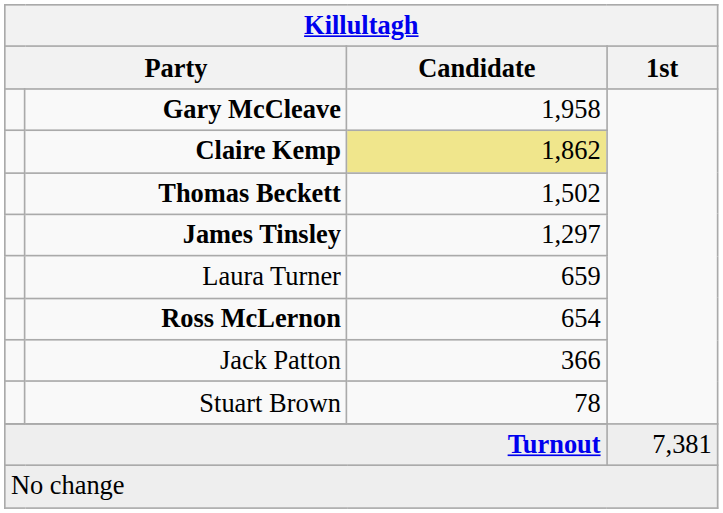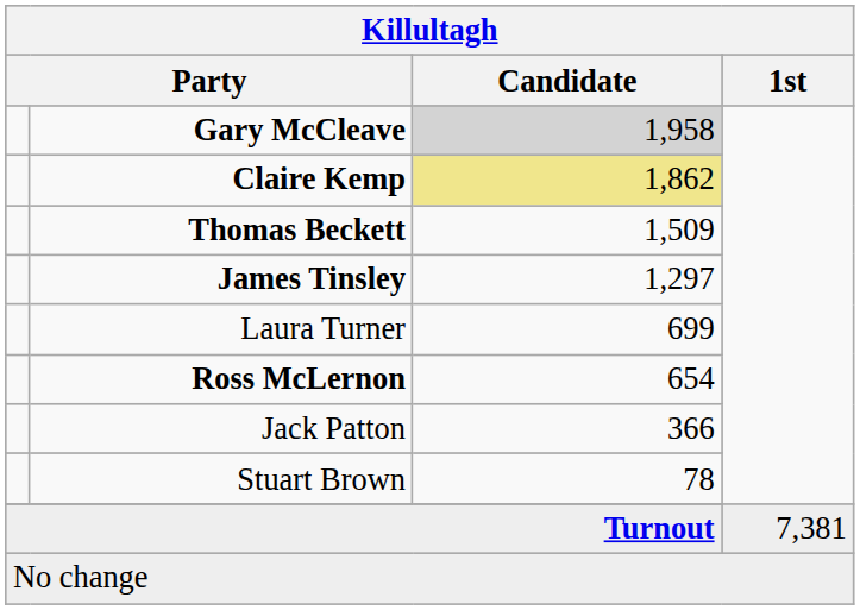Gary McCleave | Candidate: no background -> lightgrey background
Thomas Beckett | Candidate: 1,502 -> 1,509
Laura Turner | Candidate: 659 -> 699
